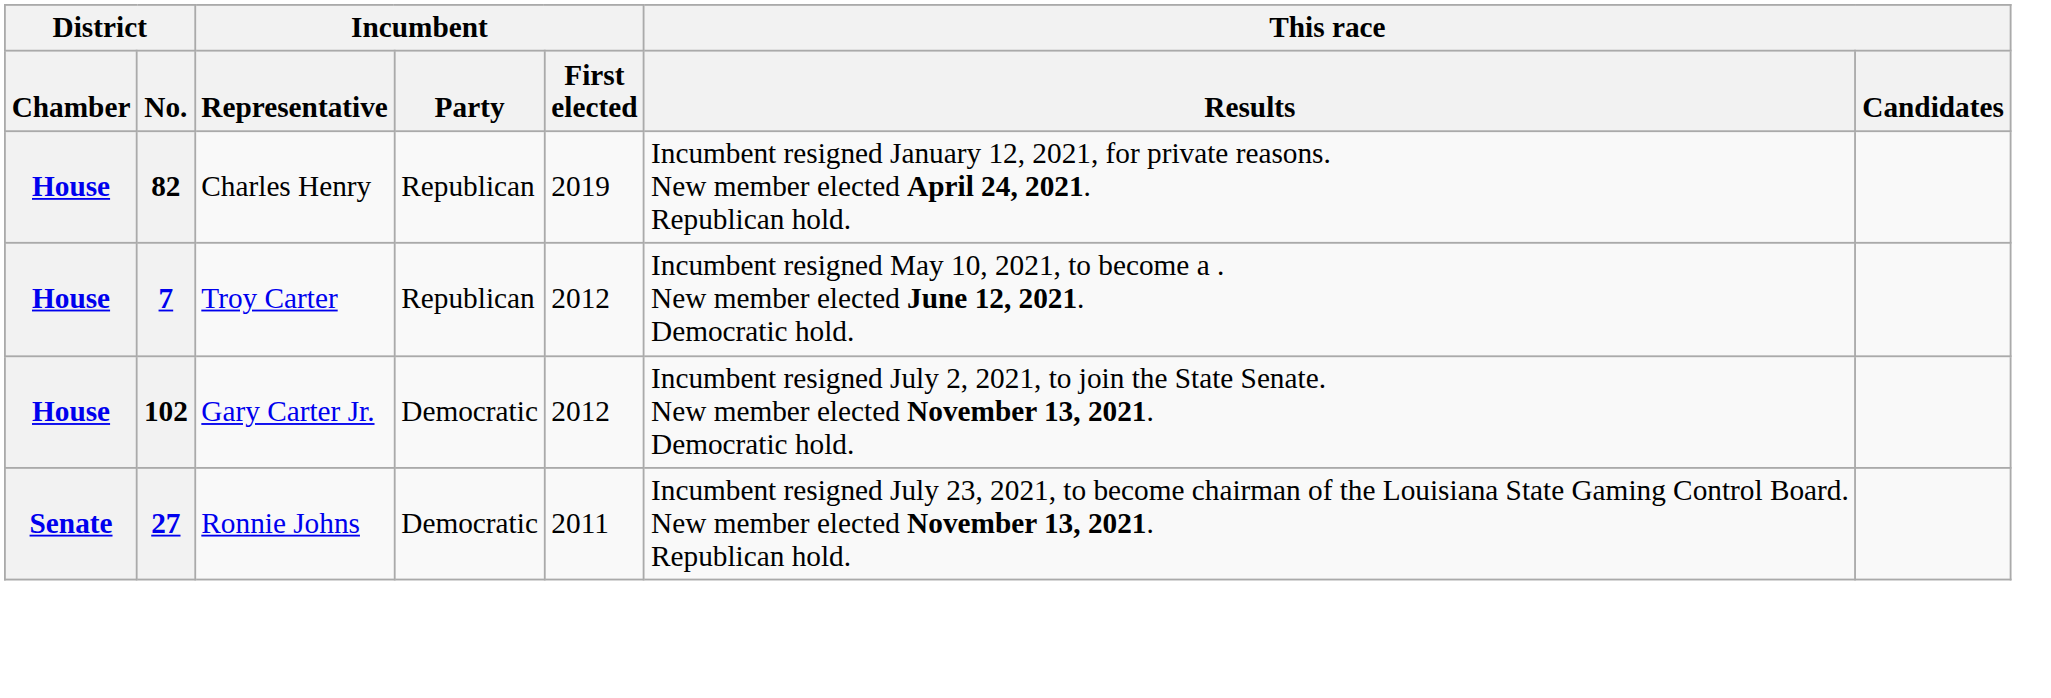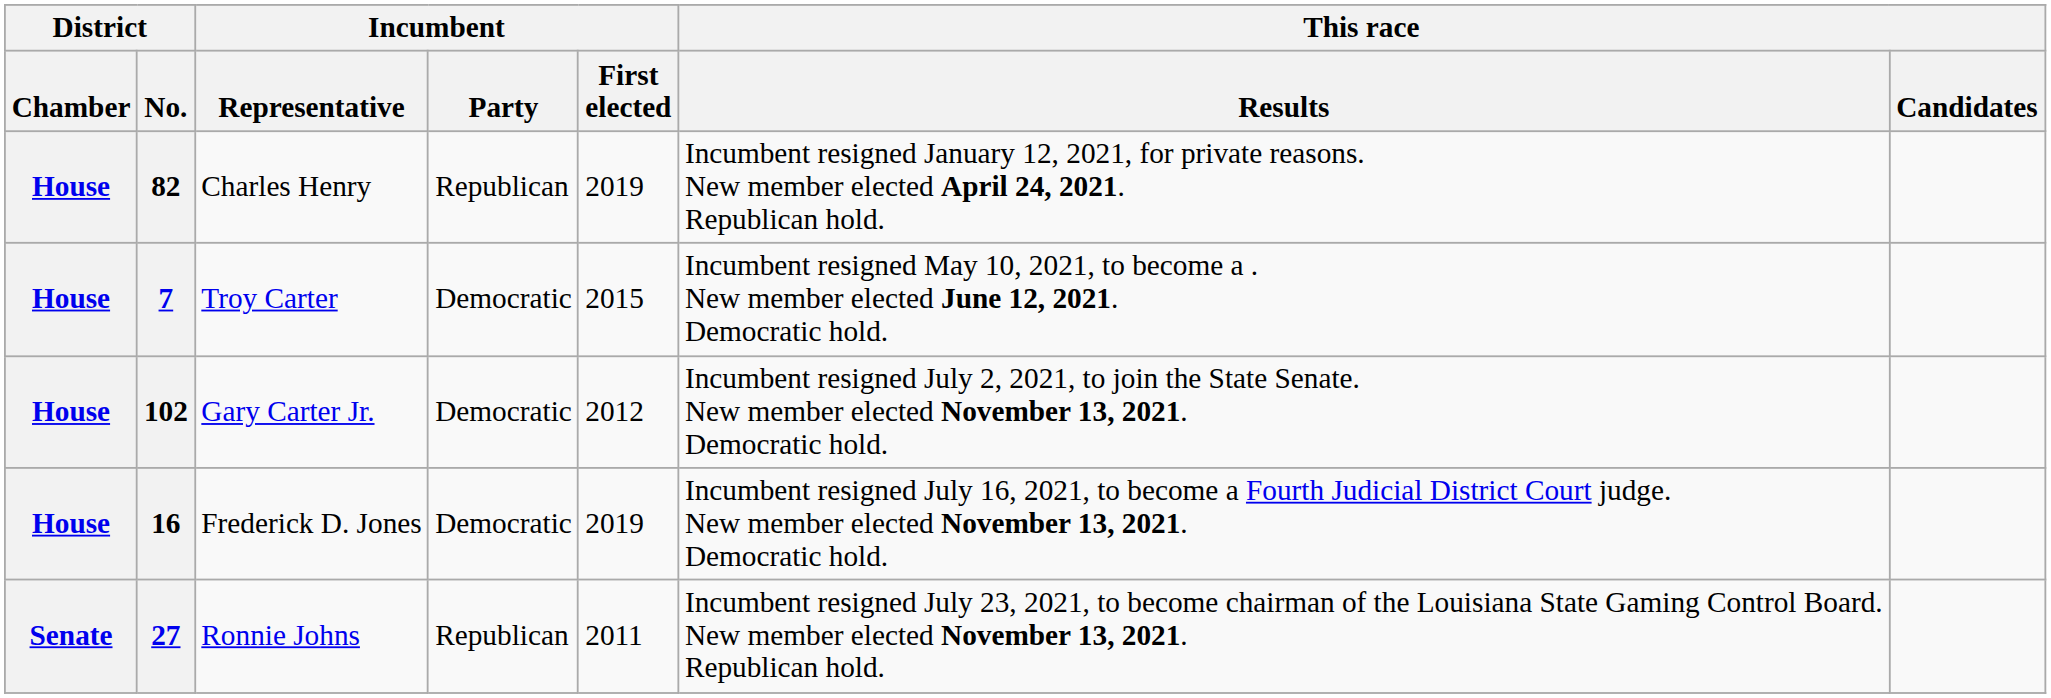7 | Incumbent / Party: Republican -> Democratic
7 | Incumbent / First elected: 2012 -> 2015
+ row: House | 16 | Frederick D. Jones | Democratic | 2019 | Incumbent resigned July 16, 2021, to become a Fourth Judicial District Court judge. New member elected November 13, 2021. Democratic hold.
27 | Incumbent / Party: Democratic -> Republican
